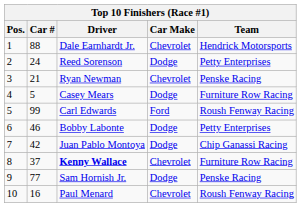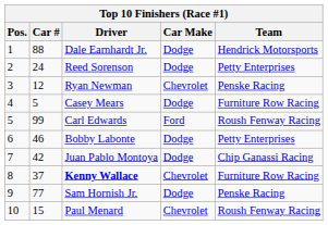Dale Earnhardt Jr. | Car Make: Chevrolet -> Dodge
Ryan Newman | Car #: 21 -> 12
Paul Menard | Car #: 16 -> 15
